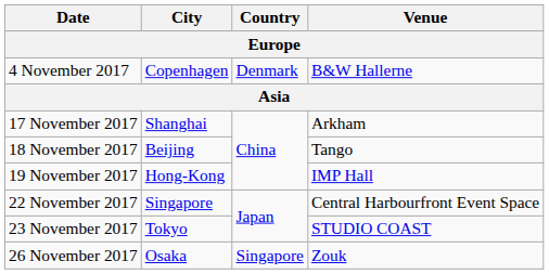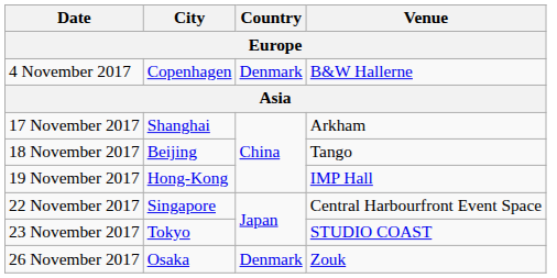26 November 2017 | Country: Singapore -> Denmark
